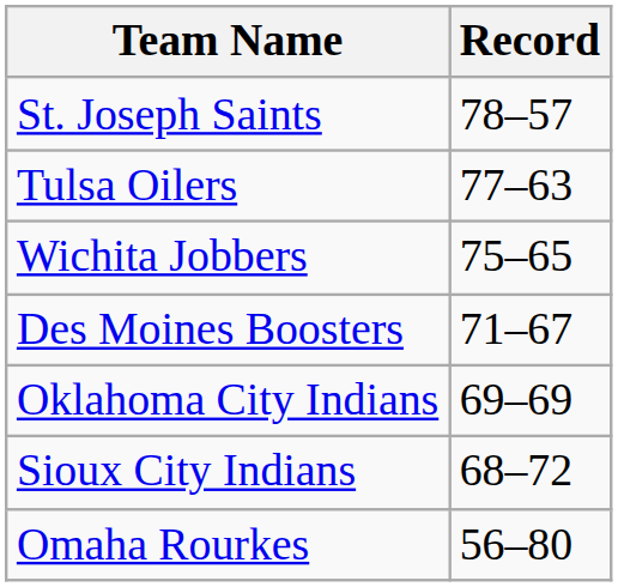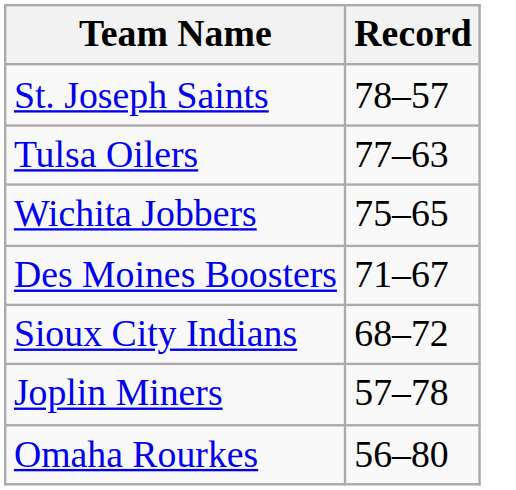- row: Oklahoma City Indians | 69–69
+ row: Joplin Miners | 57–78
